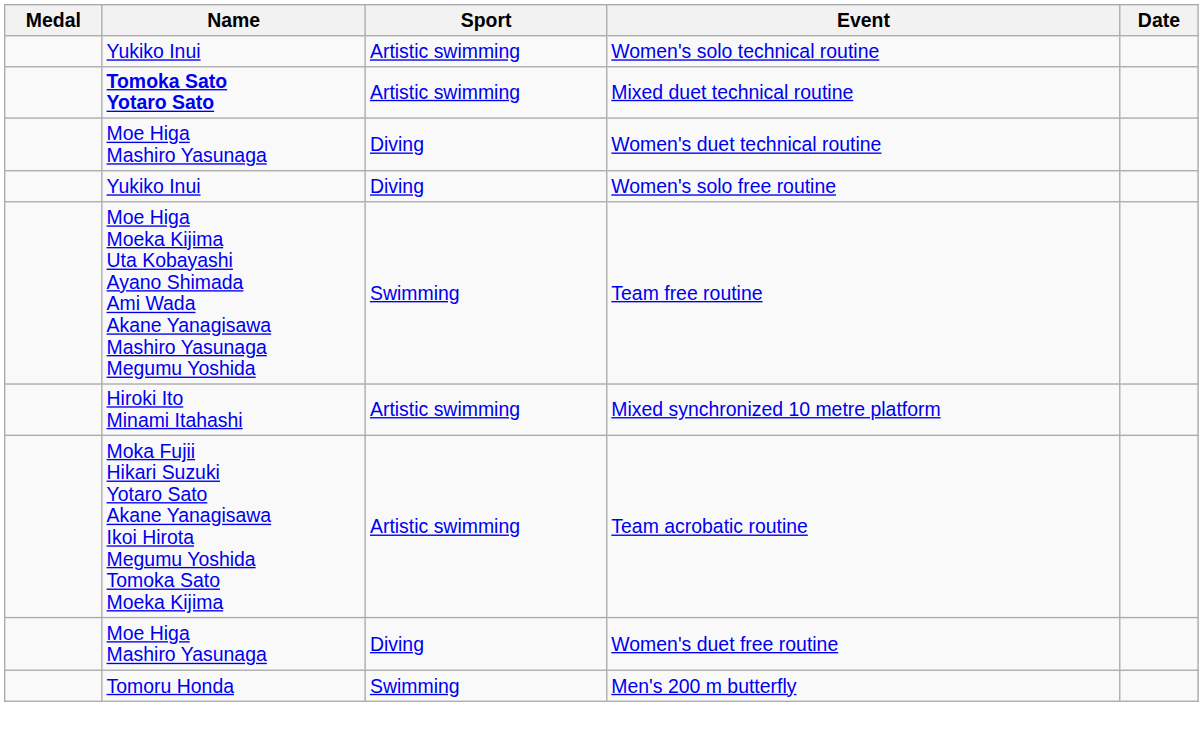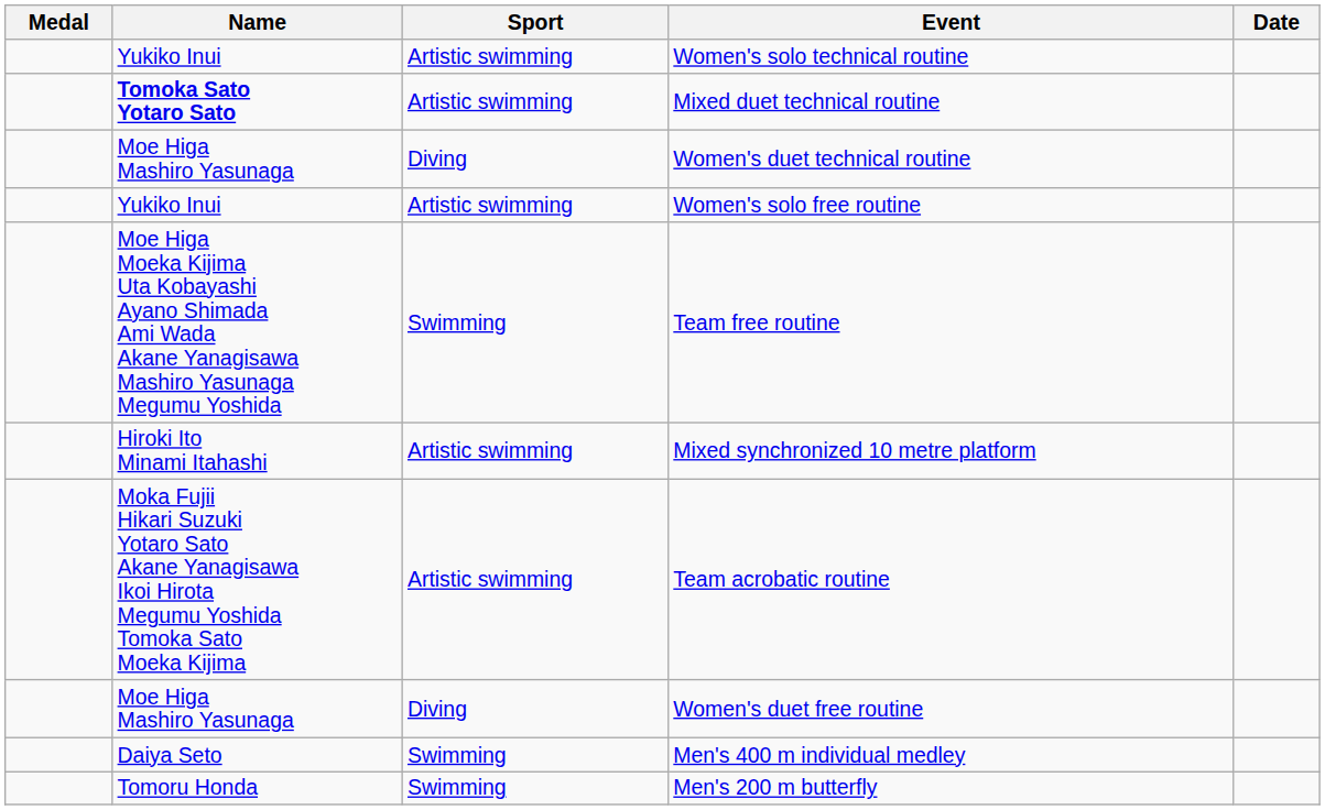Women's solo free routine | Sport: Diving -> Artistic swimming
+ row: Daiya Seto | Swimming | Men's 400 m individual medley
